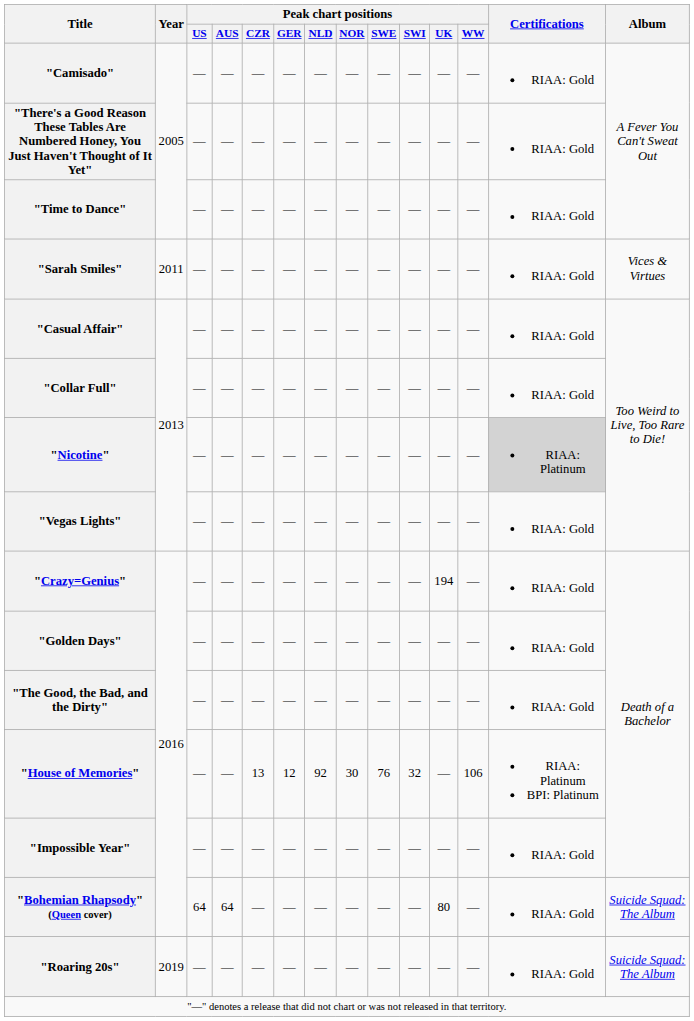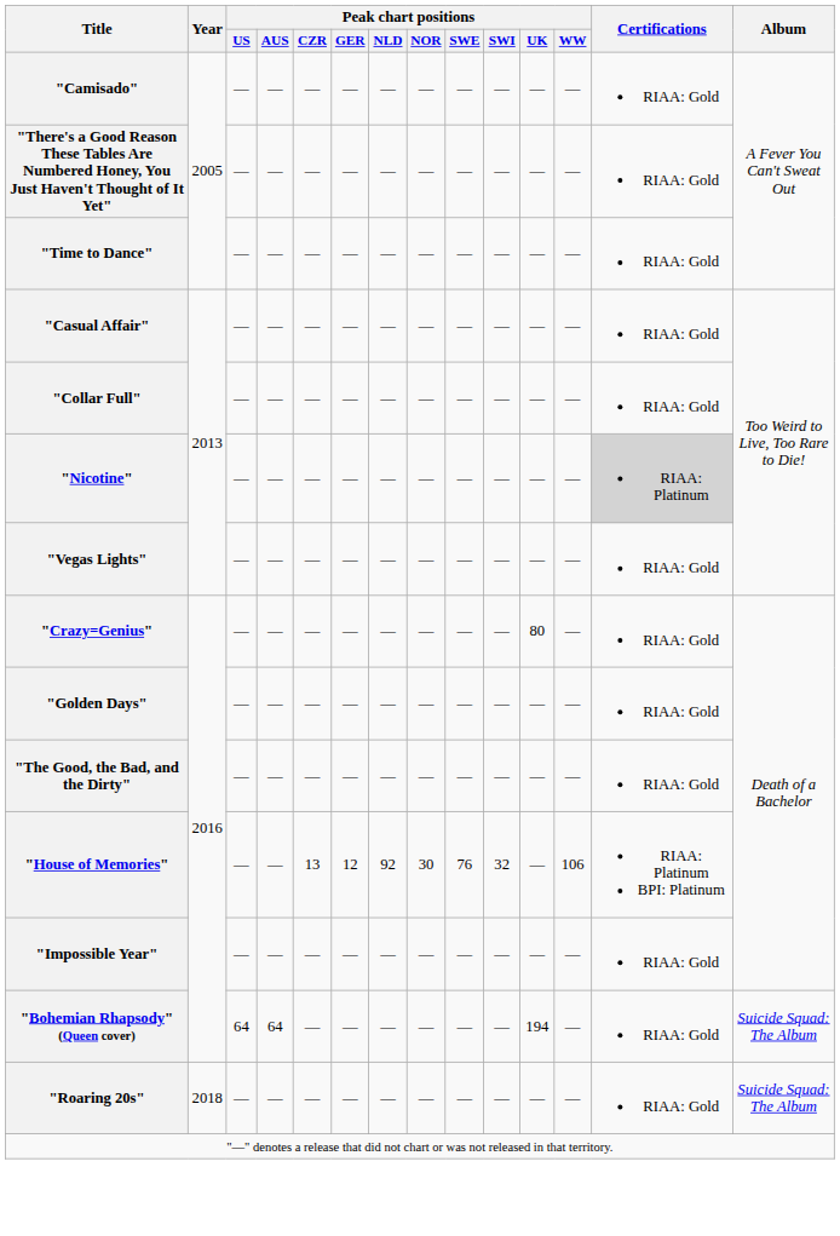- row: "Sarah Smiles" | 2011 | — | — | — | — | — | — | — | — | — | — | RIAA: Gold | Vices & Virtues
"Crazy=Genius" | Peak chart positions / UK: 194 -> 80
"Bohemian Rhapsody" (Queen cover) | Peak chart positions / UK: 80 -> 194
"Roaring 20s" | Year: 2019 -> 2018
